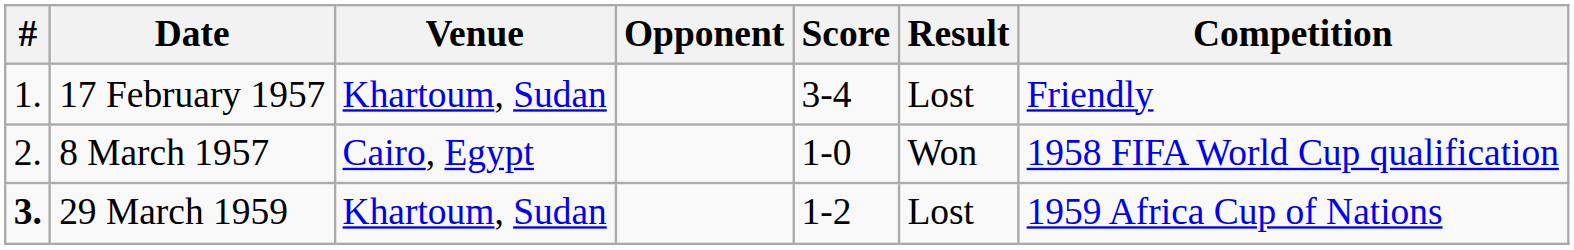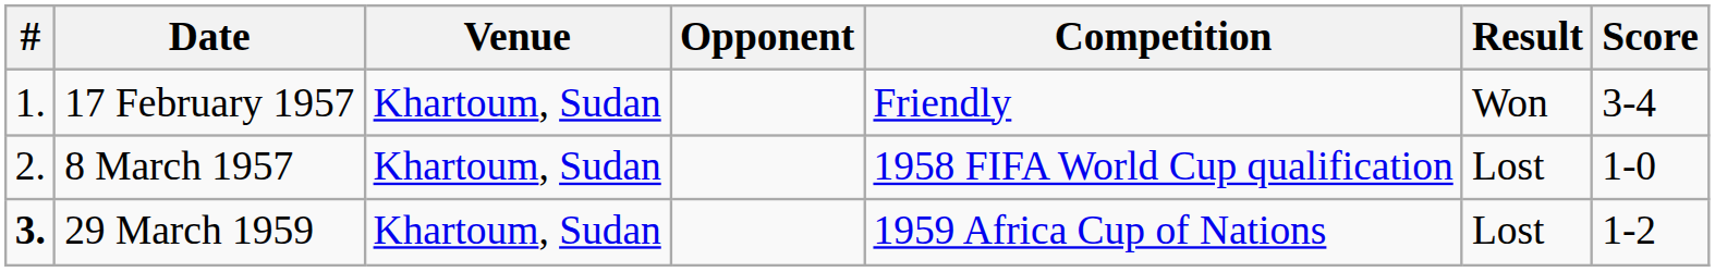columns swapped: Score <-> Competition
17 February 1957 | Result: Lost -> Won
8 March 1957 | Venue: Cairo, Egypt -> Khartoum, Sudan
8 March 1957 | Result: Won -> Lost
